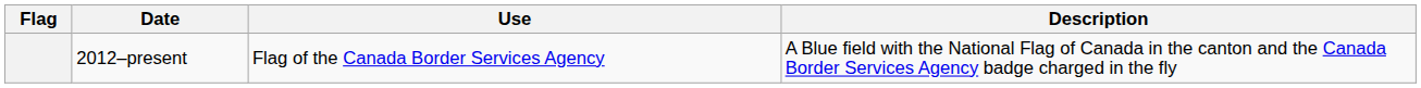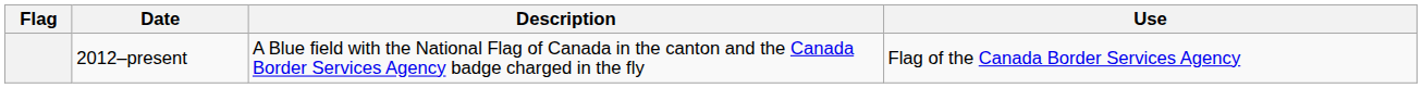columns swapped: Use <-> Description
